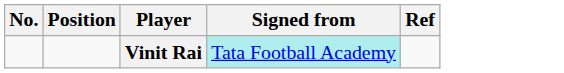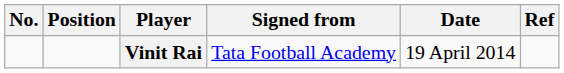+ column: Date | 19 April 2014
Vinit Rai | Signed from: paleturquoise background -> no background
